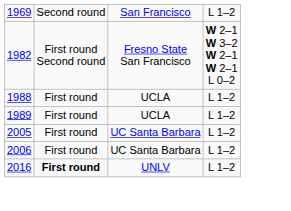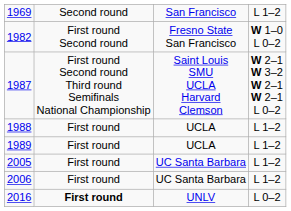1982 | column 4: W 2–1 W 3–2 W 2–1 W 2–1 L 0–2 -> W 1–0 L 0–2
+ row: 1987 | First round Second round Third round Semifinals National Championship | Saint Louis SMU UCLA Harvard Clemson | W 2–1 W 3–2 W 2–1 W 2–1 L 0–2
2016 | column 4: L 1–2 -> L 0–2
